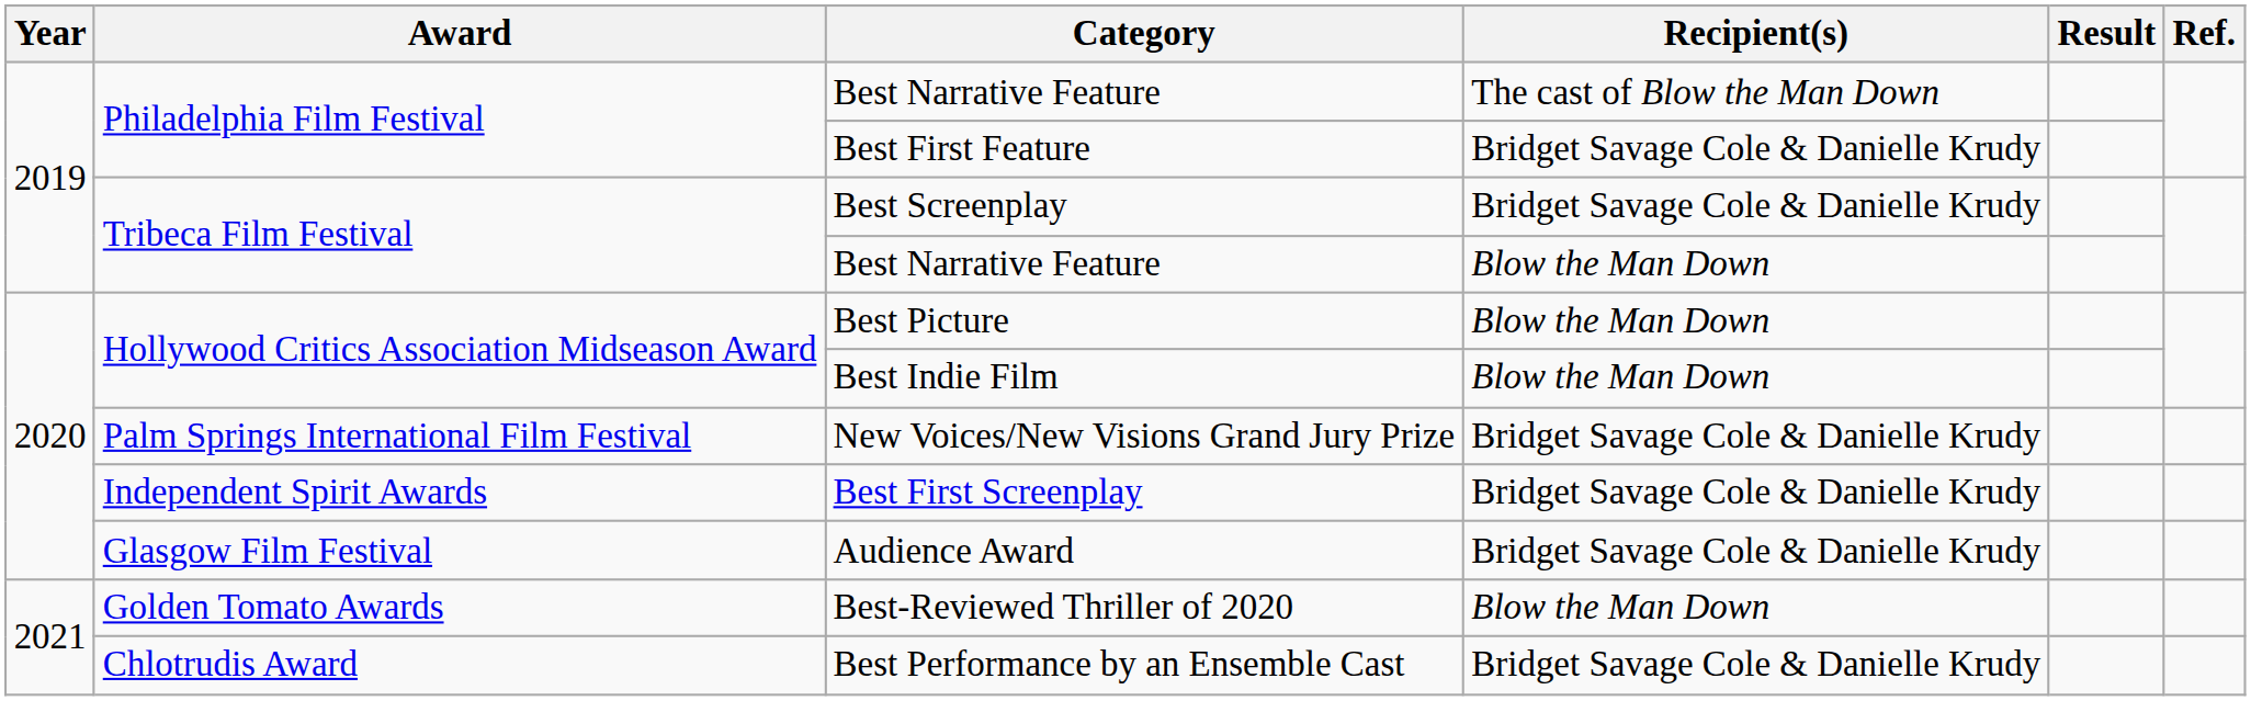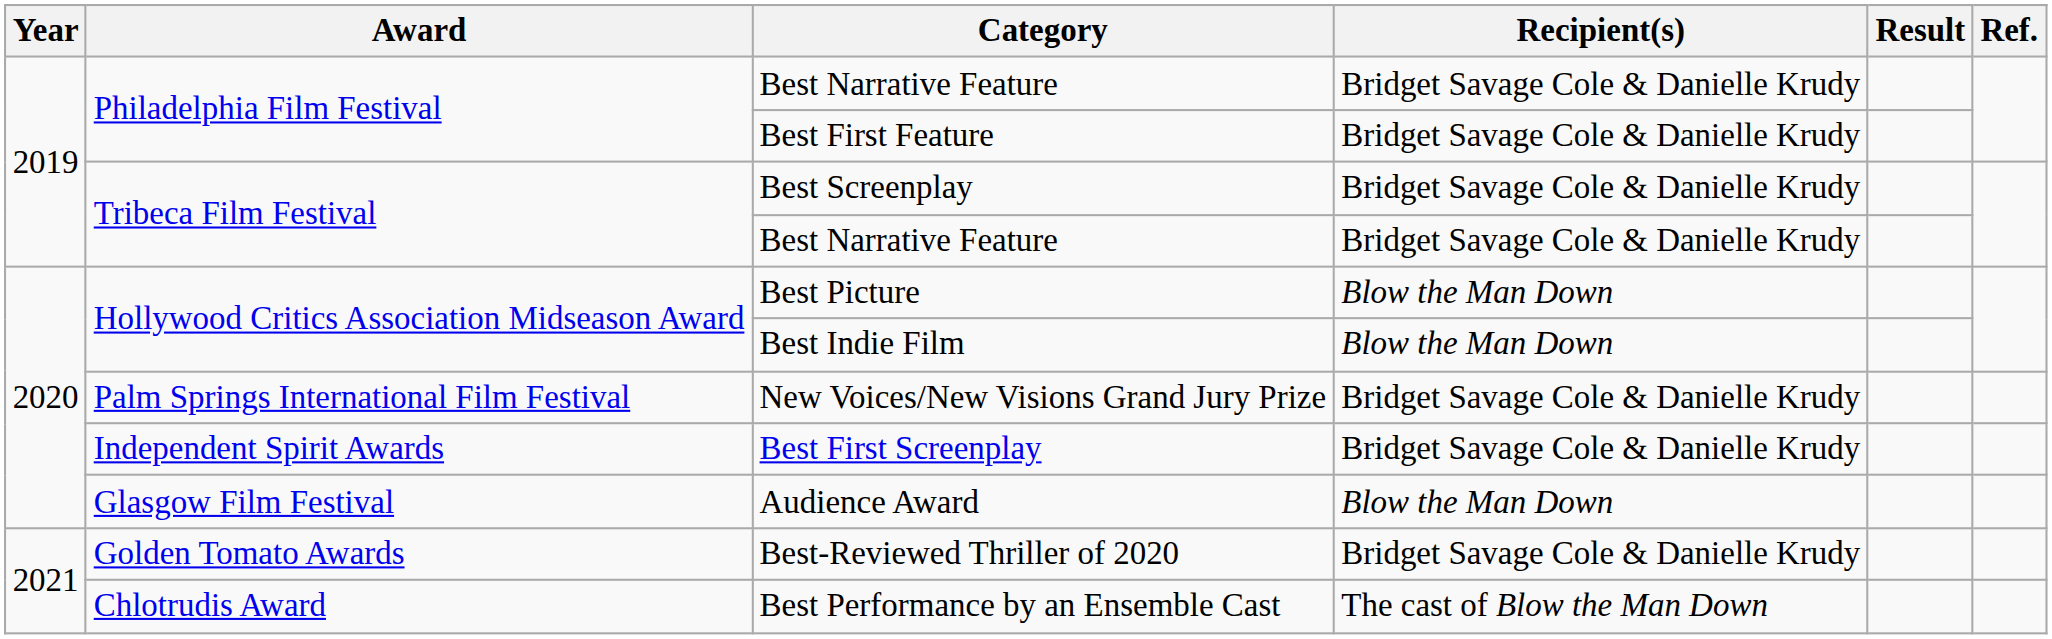Philadelphia Film Festival / Best Narrative Feature | Recipient(s): The cast of Blow the Man Down -> Bridget Savage Cole & Danielle Krudy
Tribeca Film Festival / Best Narrative Feature | Recipient(s): Blow the Man Down -> Bridget Savage Cole & Danielle Krudy
Audience Award | Recipient(s): Bridget Savage Cole & Danielle Krudy -> Blow the Man Down
Best-Reviewed Thriller of 2020 | Recipient(s): Blow the Man Down -> Bridget Savage Cole & Danielle Krudy
Best Performance by an Ensemble Cast | Recipient(s): Bridget Savage Cole & Danielle Krudy -> The cast of Blow the Man Down
